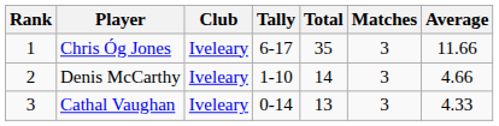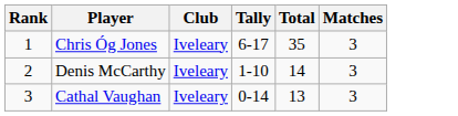- column: Average | 11.66 | 4.66 | 4.33
